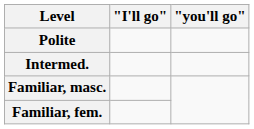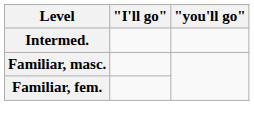- row: Polite
